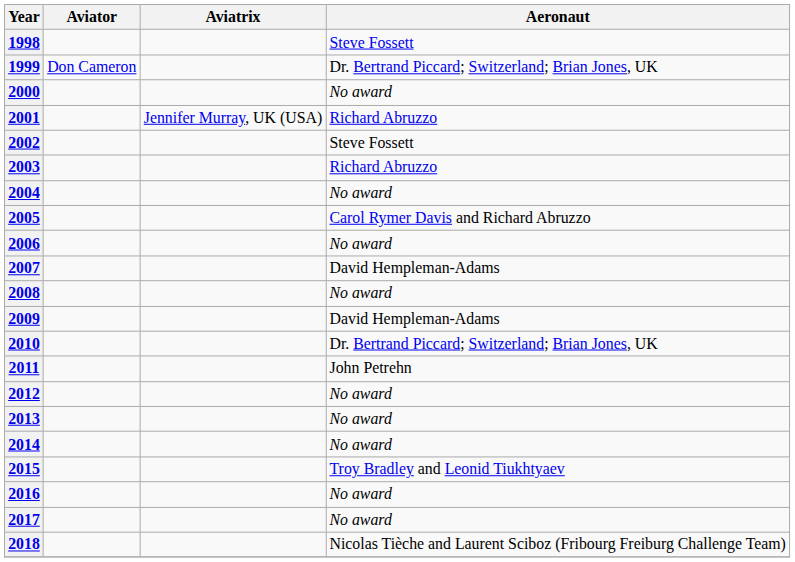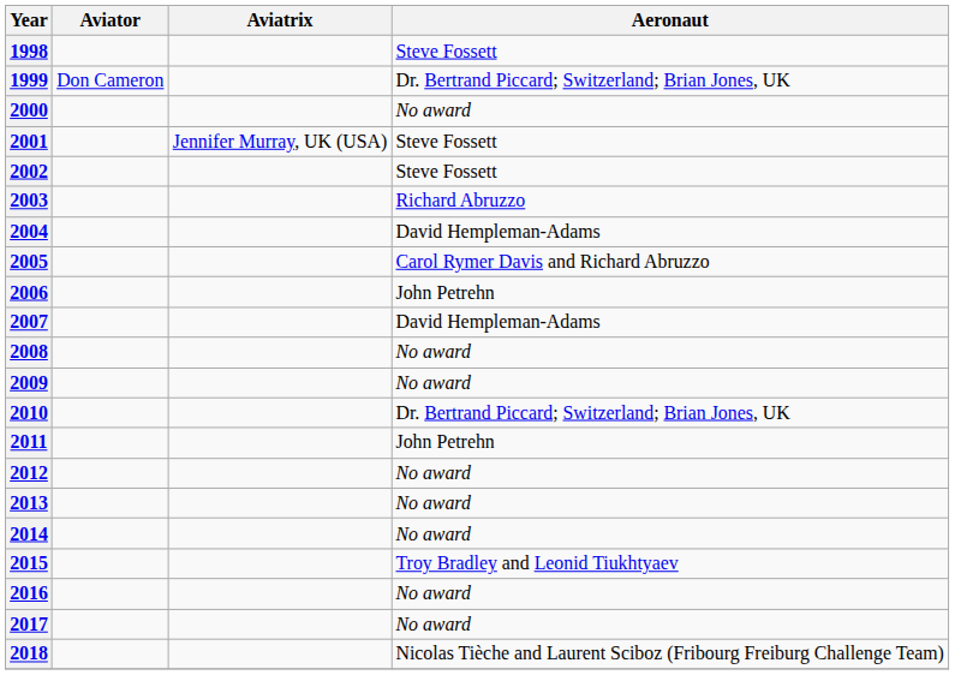2001 | Aeronaut: Richard Abruzzo -> Steve Fossett
2004 | Aeronaut: No award -> David Hempleman-Adams
2006 | Aeronaut: No award -> John Petrehn
2009 | Aeronaut: David Hempleman-Adams -> No award
